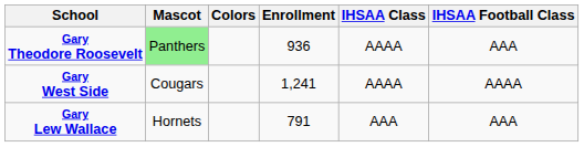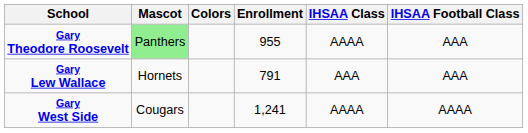Gary Theodore Roosevelt | Enrollment: 936 -> 955
rows swapped: Gary Lew Wallace <-> Gary West Side
